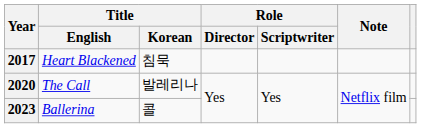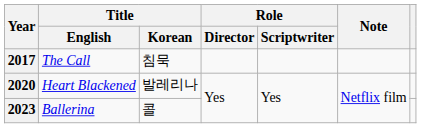2017 | Title / English: Heart Blackened -> The Call
2020 | Title / English: The Call -> Heart Blackened
